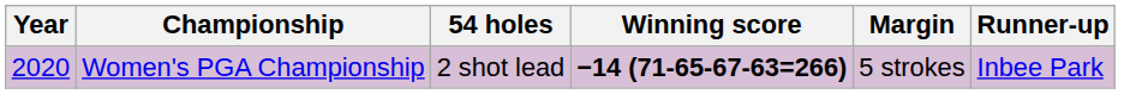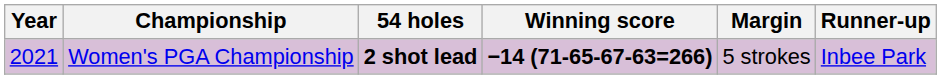Women's PGA Championship | Year: 2020 -> 2021
Women's PGA Championship | 54 holes: normal -> bold
